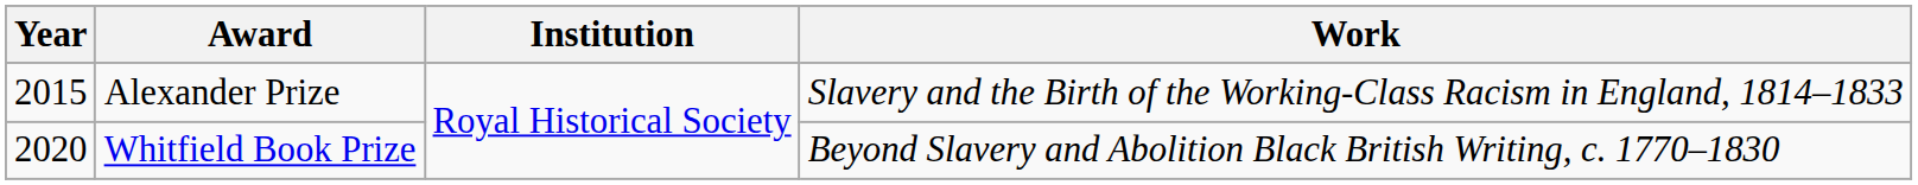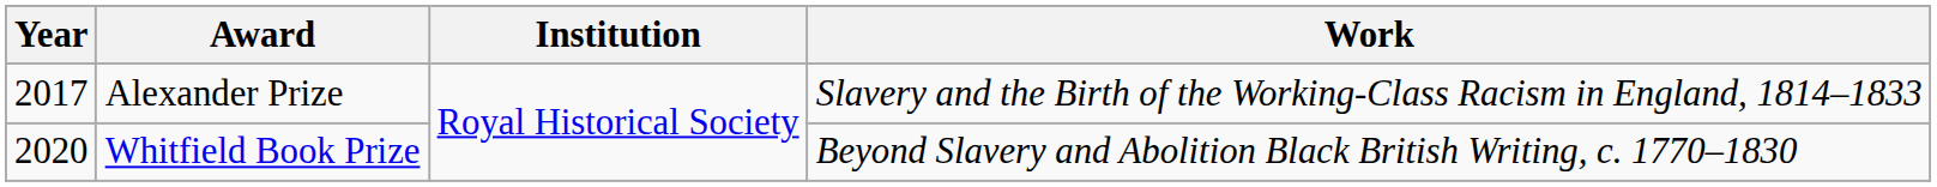Alexander Prize | Year: 2015 -> 2017
